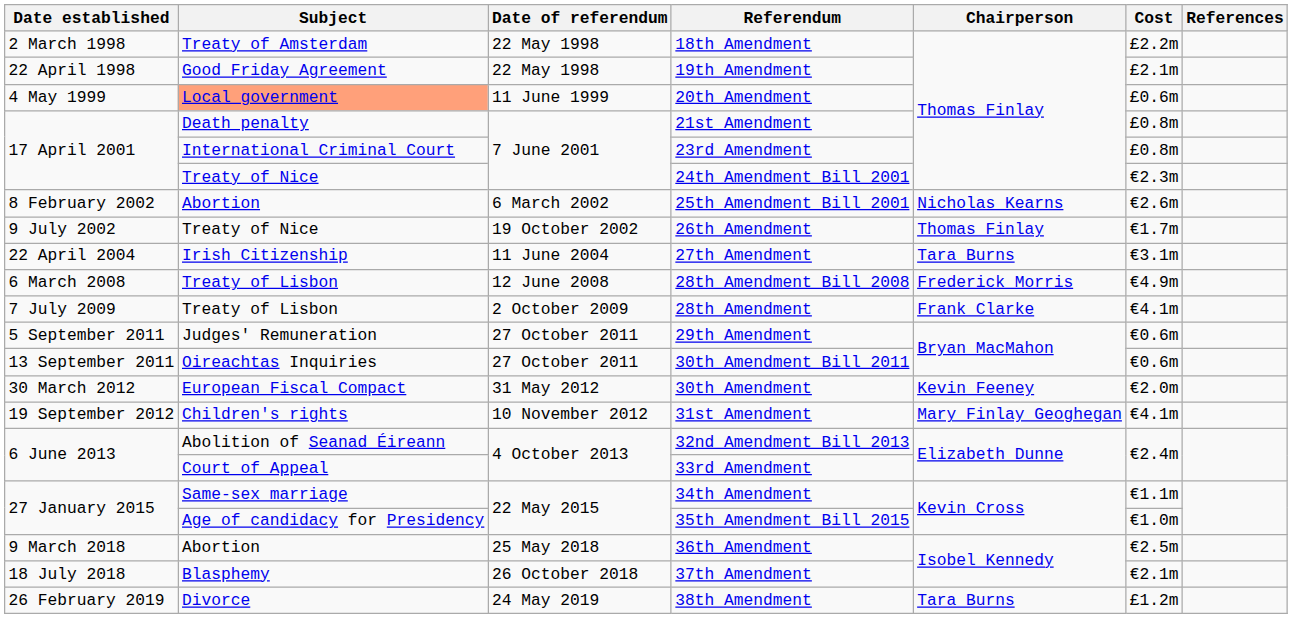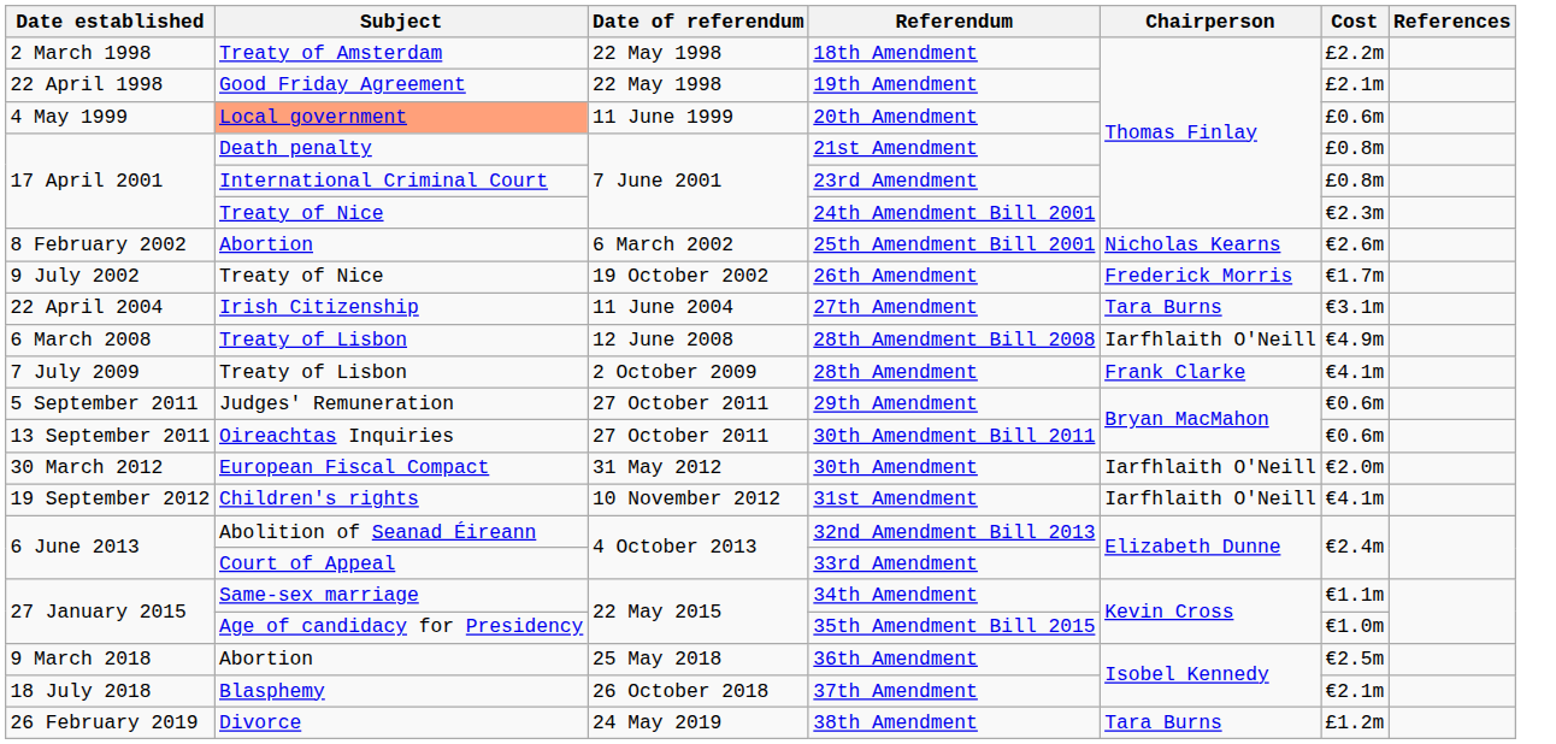26th Amendment | Chairperson: Thomas Finlay -> Frederick Morris
28th Amendment Bill 2008 | Chairperson: Frederick Morris -> Iarfhlaith O'Neill
30th Amendment | Chairperson: Kevin Feeney -> Iarfhlaith O'Neill
31st Amendment | Chairperson: Mary Finlay Geoghegan -> Iarfhlaith O'Neill
